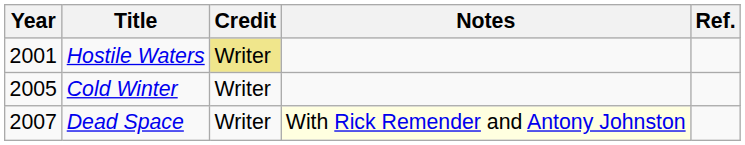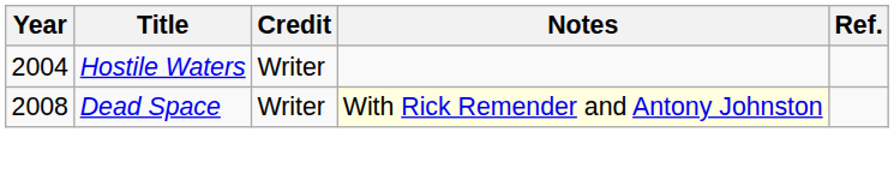Hostile Waters | Year: 2001 -> 2004
Hostile Waters | Credit: khaki background -> no background
- row: 2005 | Cold Winter | Writer
Dead Space | Year: 2007 -> 2008
